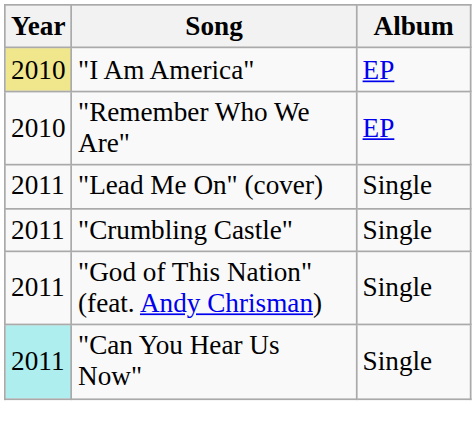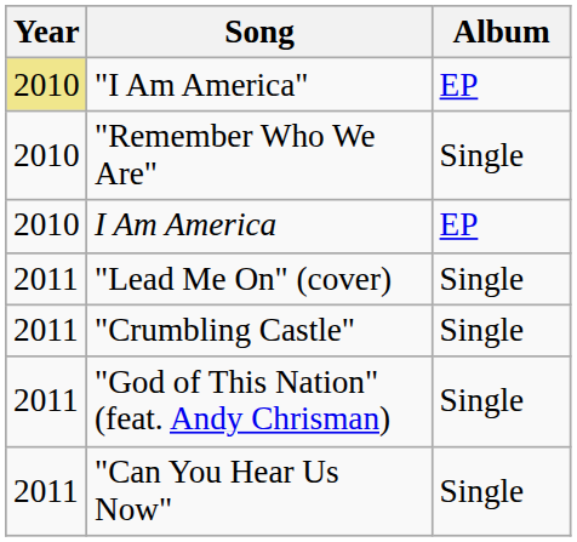"Remember Who We Are" | Album: EP -> Single
+ row: 2010 | I Am America | EP
"Can You Hear Us Now" | Year: paleturquoise background -> no background
